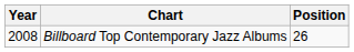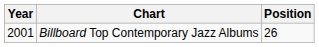Billboard Top Contemporary Jazz Albums | Year: 2008 -> 2001
